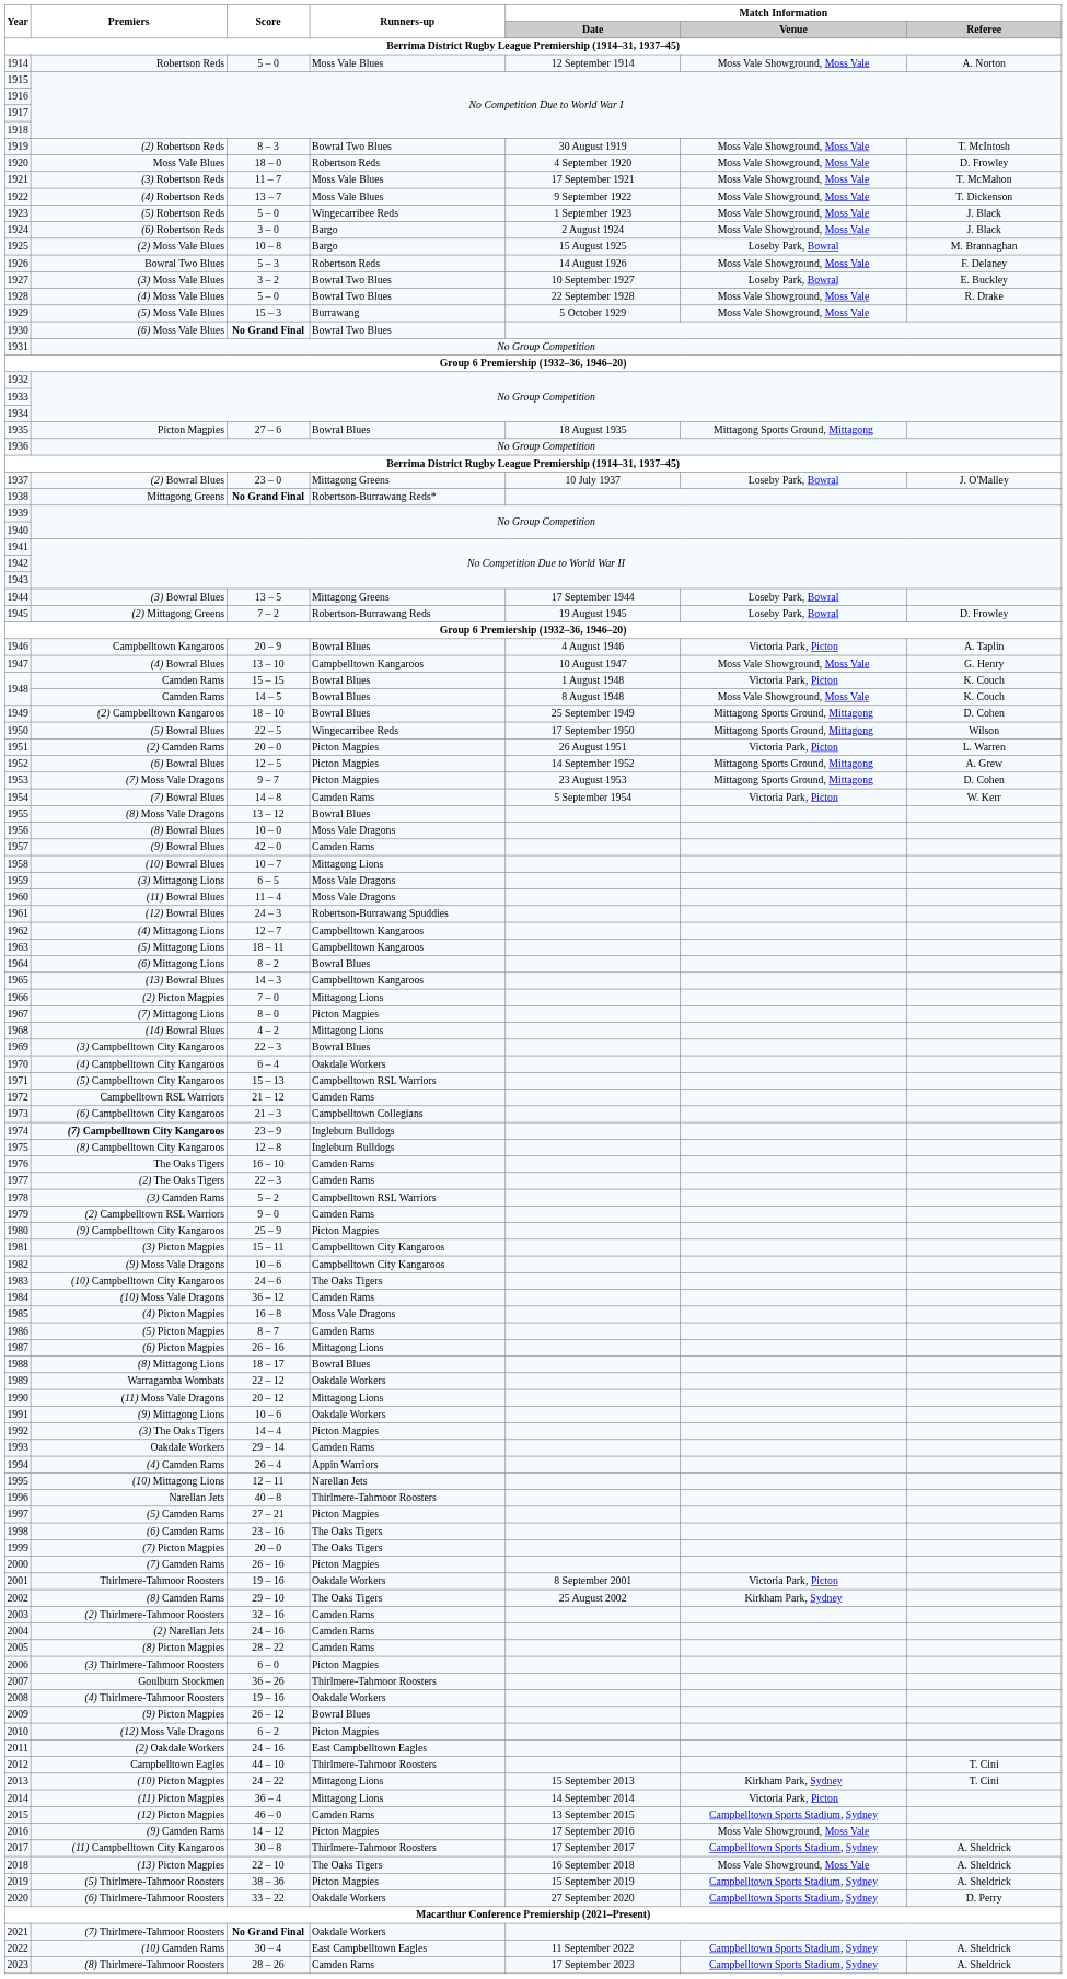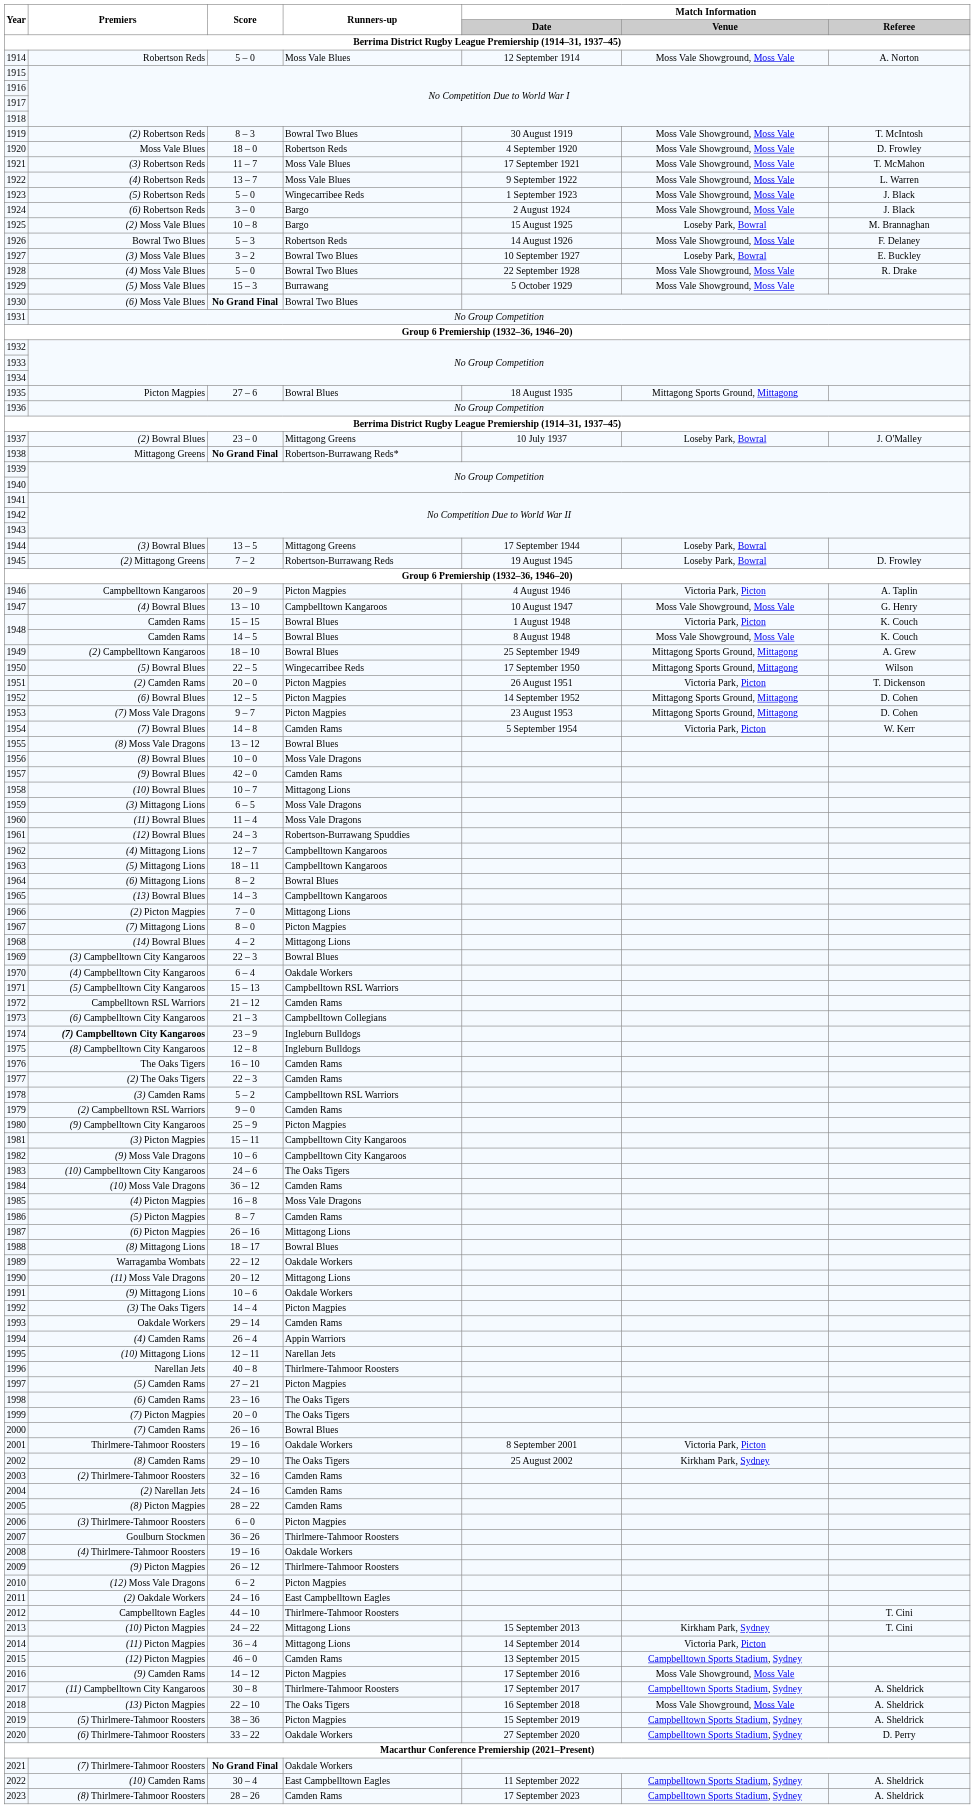1922 | Match Information / Referee: T. Dickenson -> L. Warren
1946 | Runners-up: Bowral Blues -> Picton Magpies
1949 | Match Information / Referee: D. Cohen -> A. Grew
1951 | Match Information / Referee: L. Warren -> T. Dickenson
1952 | Match Information / Referee: A. Grew -> D. Cohen
2000 | Runners-up: Picton Magpies -> Bowral Blues
2009 | Runners-up: Bowral Blues -> Thirlmere-Tahmoor Roosters
